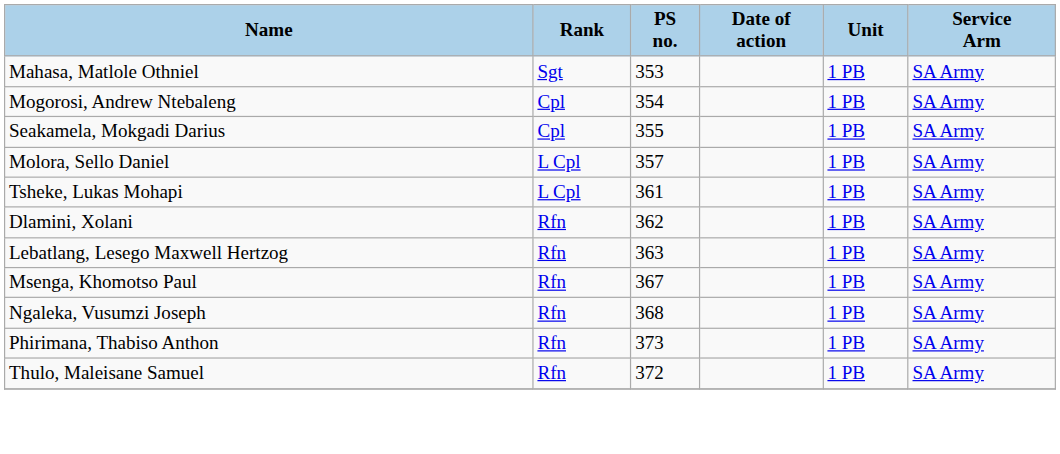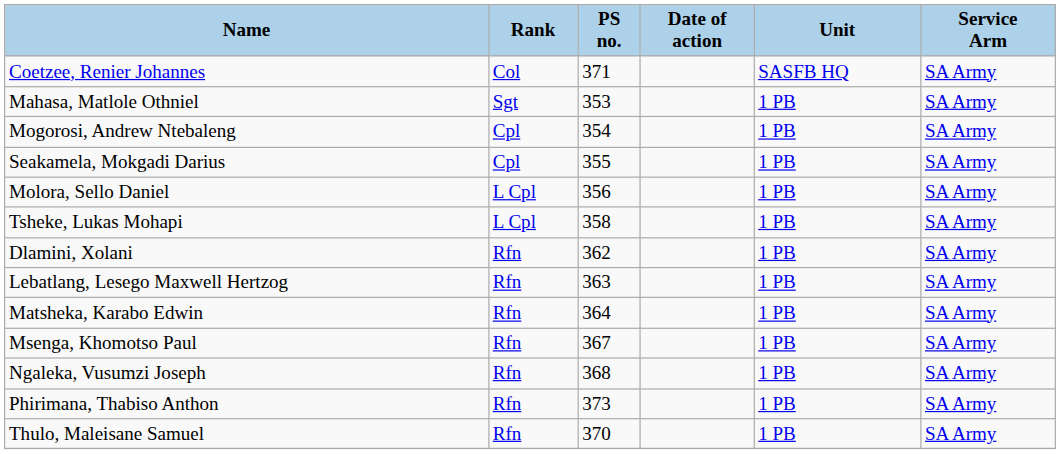+ row: Coetzee, Renier Johannes | Col | 371 | SASFB HQ | SA Army
Molora, Sello Daniel | PS no.: 357 -> 356
Tsheke, Lukas Mohapi | PS no.: 361 -> 358
+ row: Matsheka, Karabo Edwin | Rfn | 364 | 1 PB | SA Army
Thulo, Maleisane Samuel | PS no.: 372 -> 370
